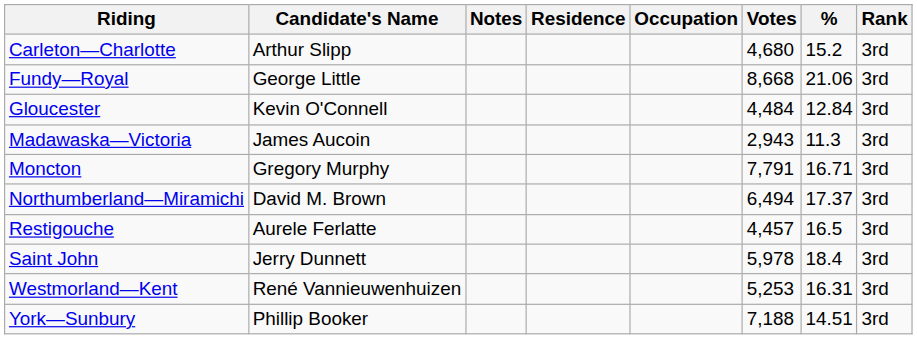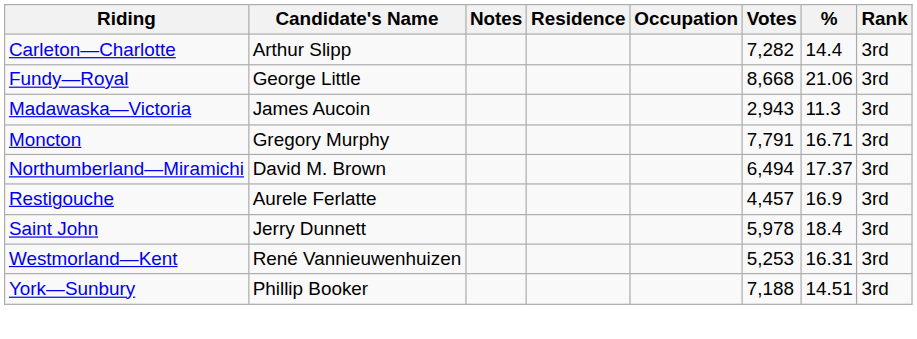Carleton—Charlotte | Votes: 4,680 -> 7,282
Carleton—Charlotte | %: 15.2 -> 14.4
- row: Gloucester | Kevin O'Connell | 4,484 | 12.84 | 3rd
Restigouche | %: 16.5 -> 16.9
